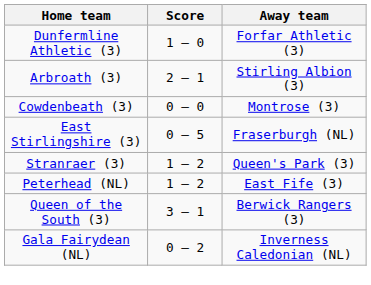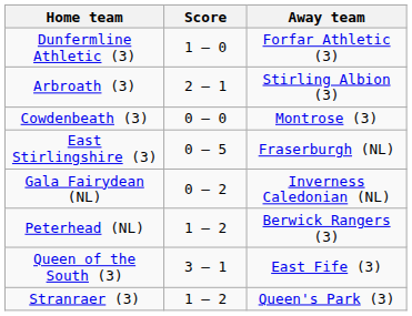rows swapped: Gala Fairydean (NL) <-> Stranraer (3)
Peterhead (NL) | Away team: East Fife (3) -> Berwick Rangers (3)
Queen of the South (3) | Away team: Berwick Rangers (3) -> East Fife (3)
